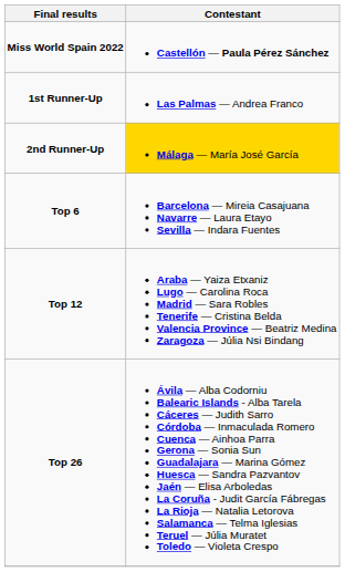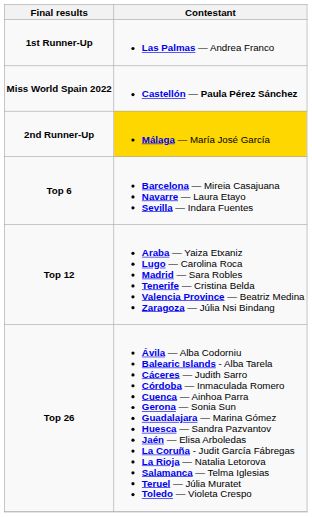rows swapped: Miss World Spain 2022 <-> 1st Runner-Up
